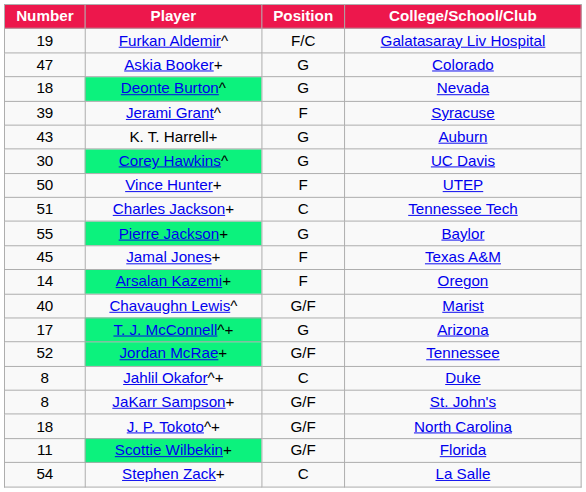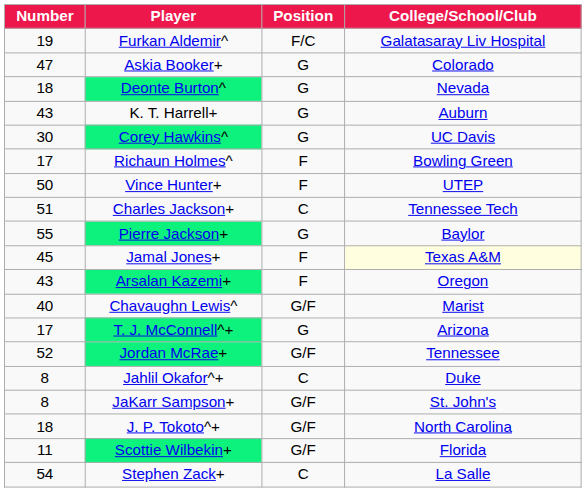- row: 39 | Jerami Grant^ | F | Syracuse
+ row: 17 | Richaun Holmes^ | F | Bowling Green
Jamal Jones+ | College/School/Club: no background -> lightyellow background
Arsalan Kazemi+ | Number: 14 -> 43
